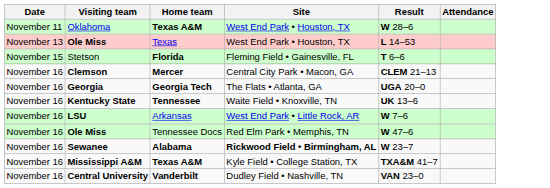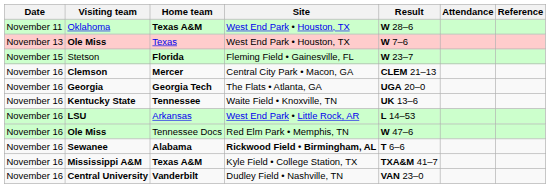+ column: Reference
Ole Miss / Texas | Result: L 14–53 -> W 7–6
Stetson | Result: T 6–6 -> W 23–7
LSU | Result: W 7–6 -> L 14–53
Sewanee | Result: W 23–7 -> T 6–6
